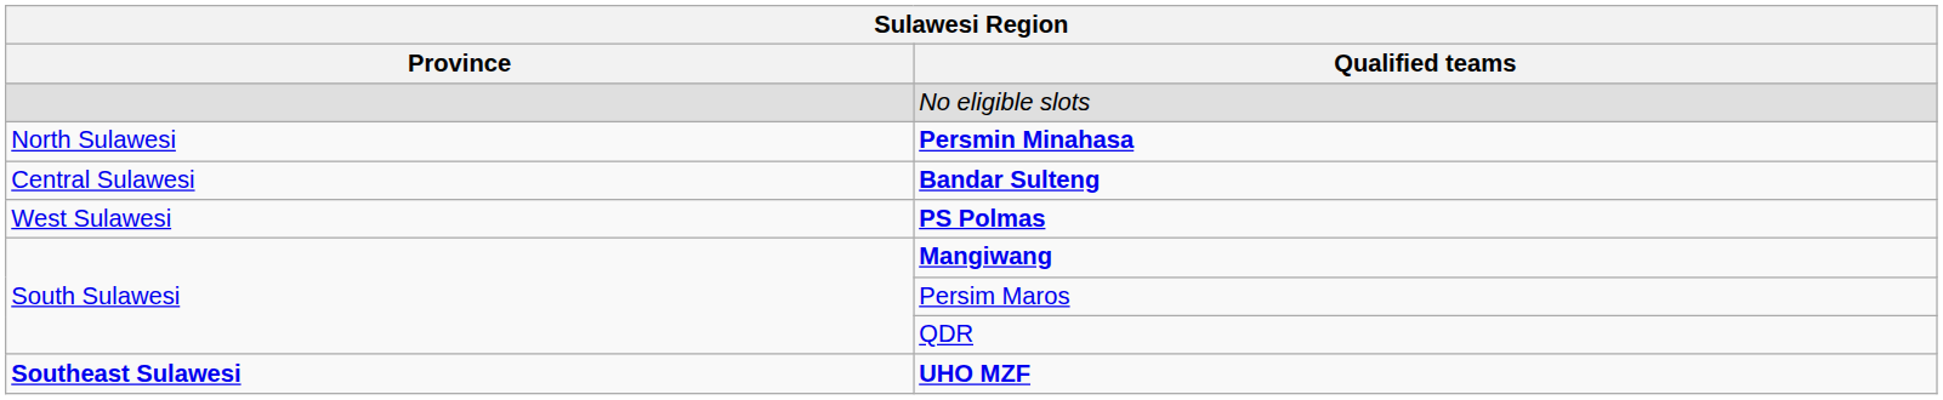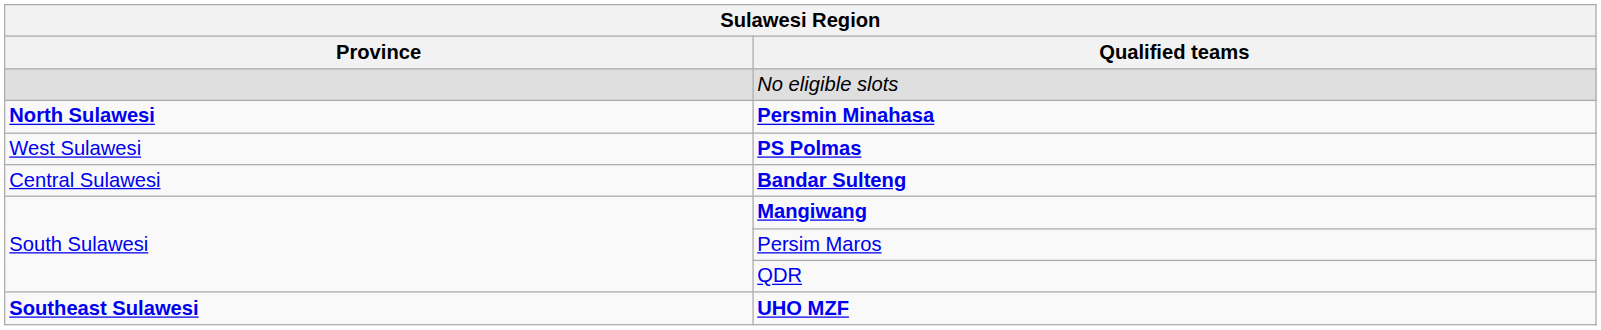Persmin Minahasa | Province: normal -> bold
rows swapped: Bandar Sulteng <-> PS Polmas
